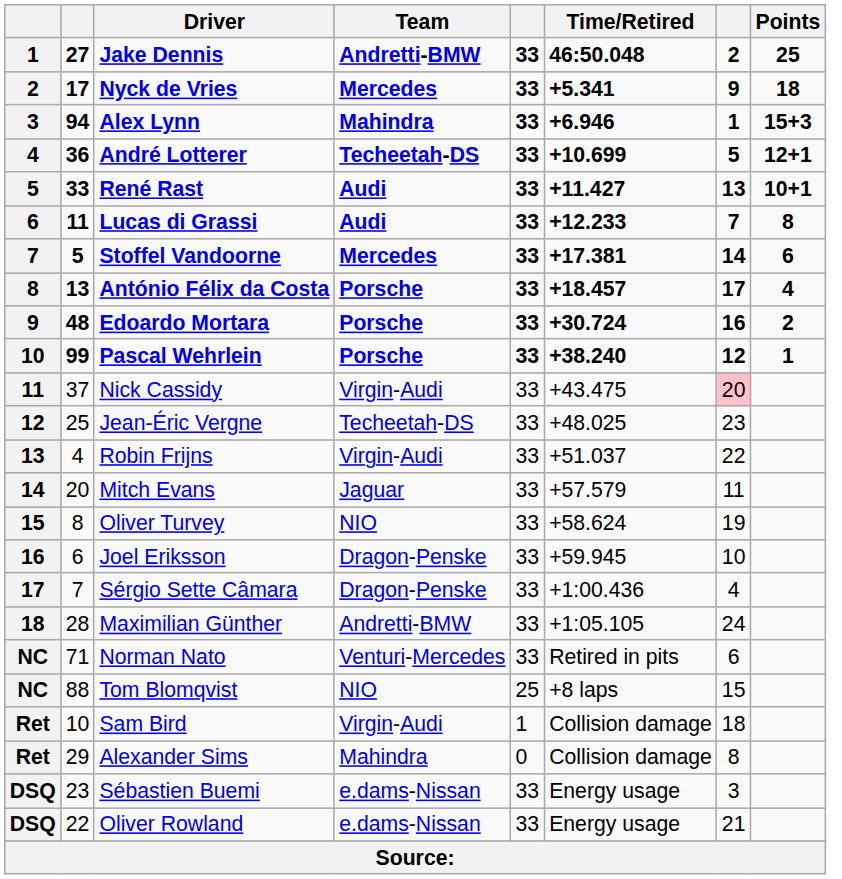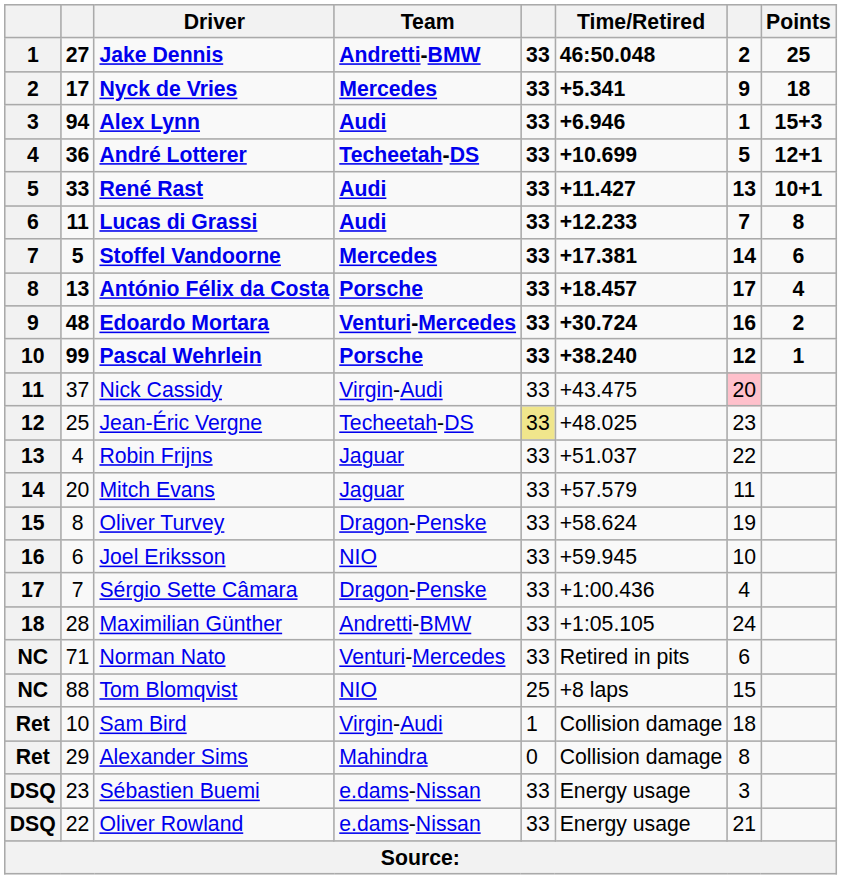Alex Lynn | Team: Mahindra -> Audi
Edoardo Mortara | Team: Porsche -> Venturi-Mercedes
Jean-Éric Vergne | column 5: no background -> khaki background
Robin Frijns | Team: Virgin-Audi -> Jaguar
Oliver Turvey | Team: NIO -> Dragon-Penske
Joel Eriksson | Team: Dragon-Penske -> NIO
